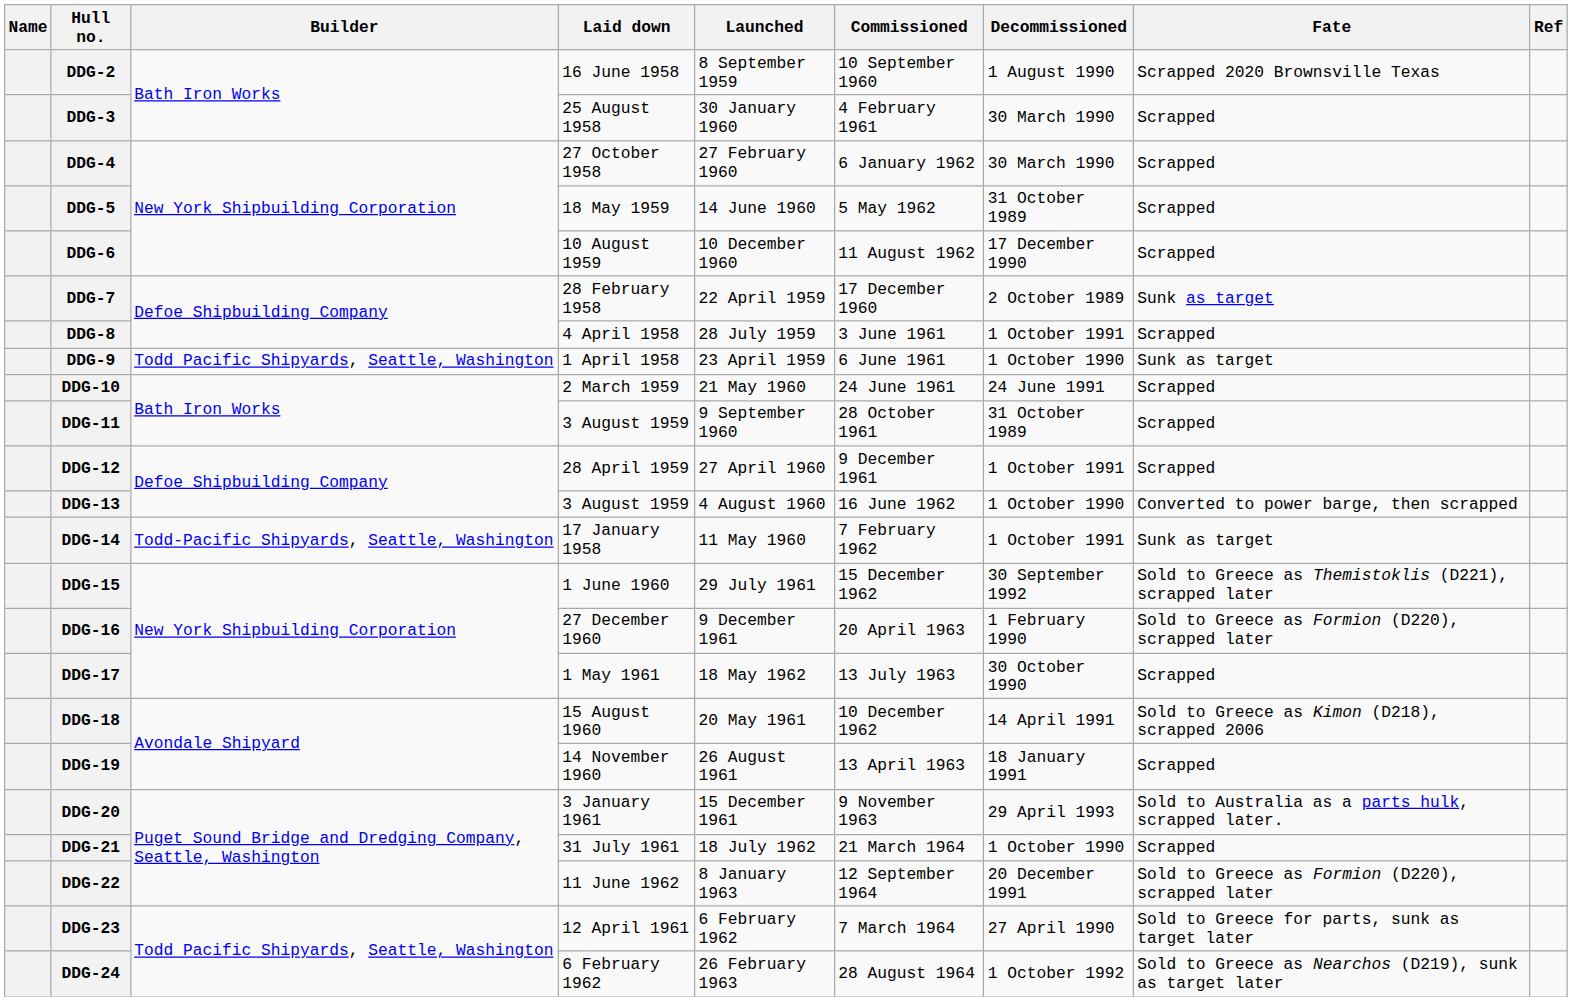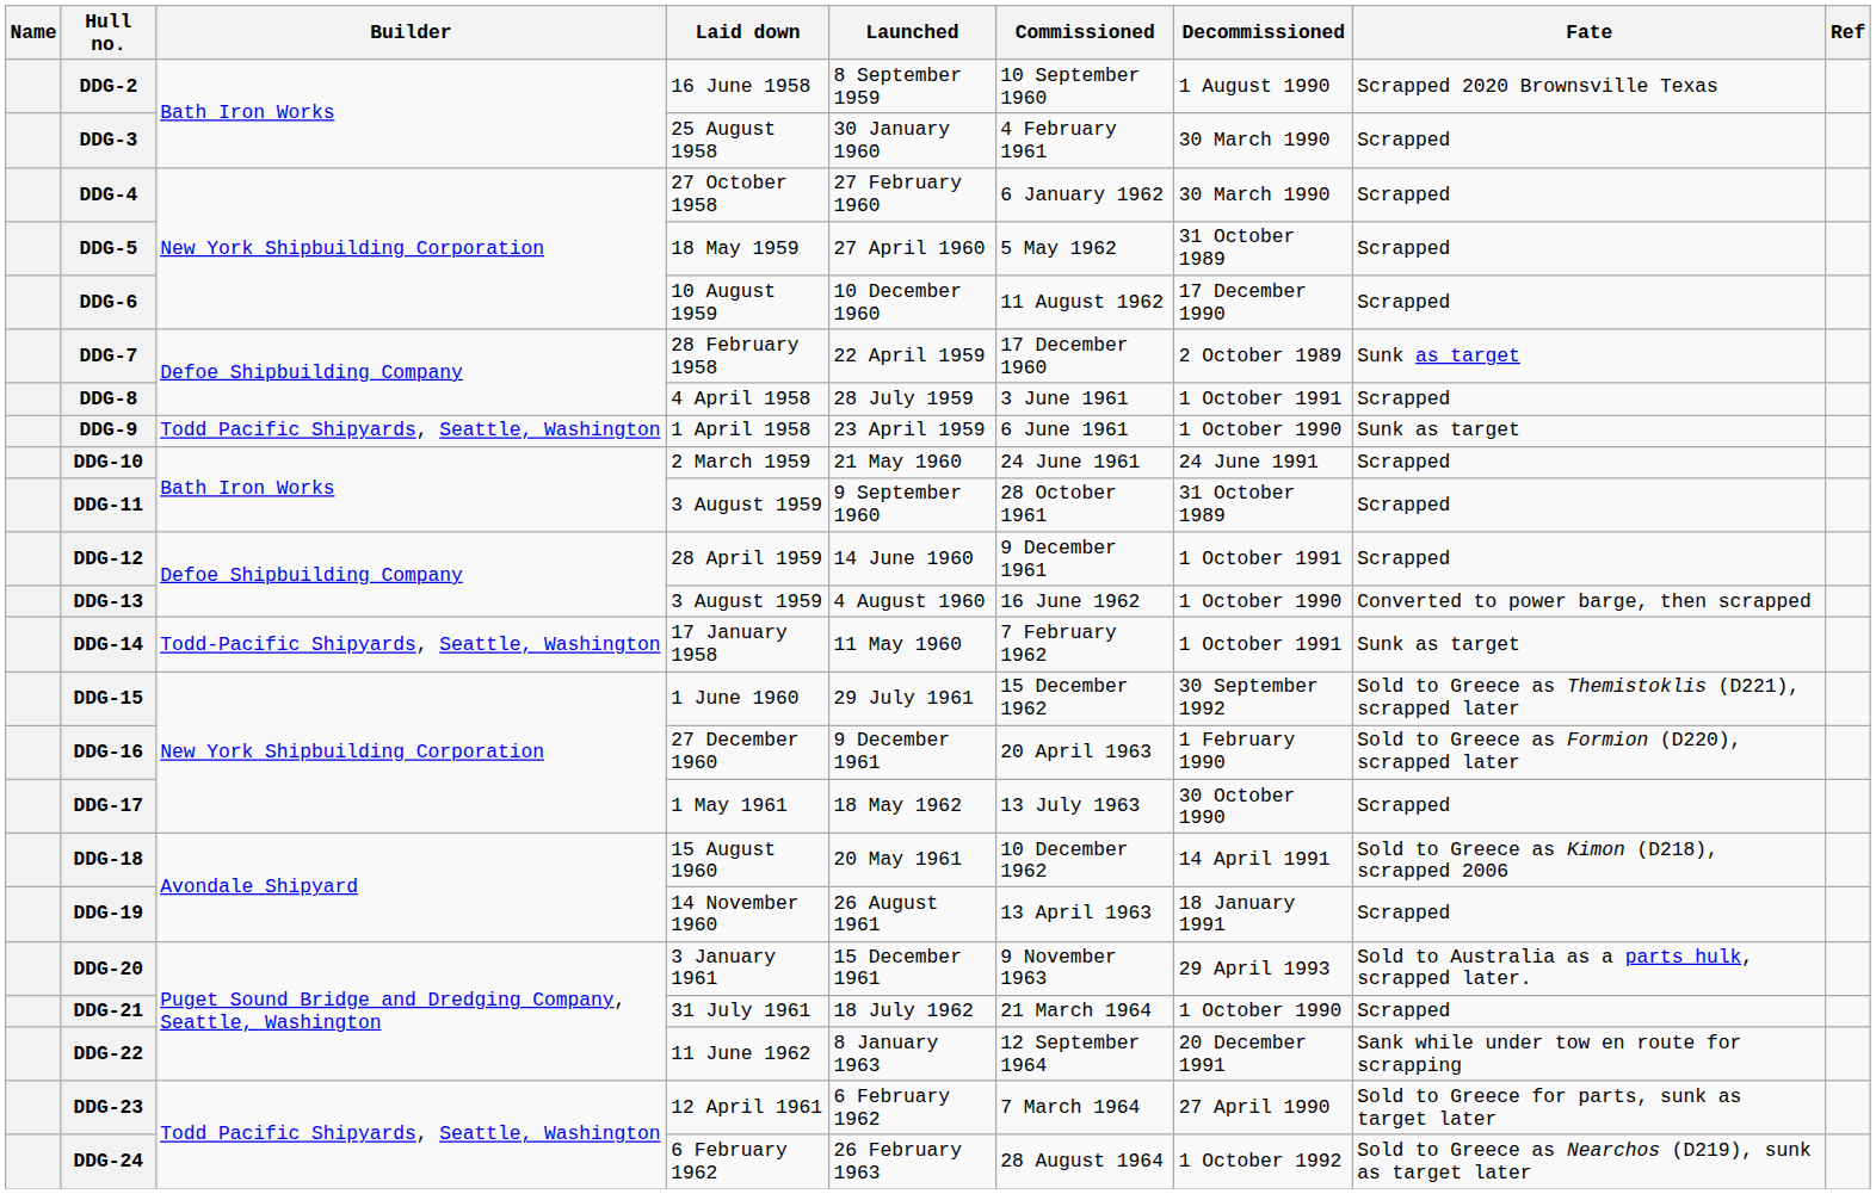DDG-5 | Launched: 14 June 1960 -> 27 April 1960
DDG-12 | Launched: 27 April 1960 -> 14 June 1960
DDG-22 | Fate: Sold to Greece as Formion (D220), scrapped later -> Sank while under tow en route for scrapping
